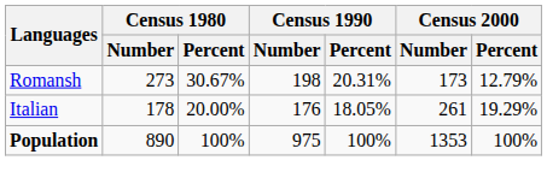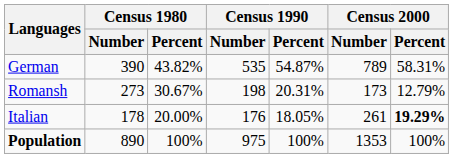+ row: German | 390 | 43.82% | 535 | 54.87% | 789 | 58.31%
Italian | Census 2000 / Percent: normal -> bold
